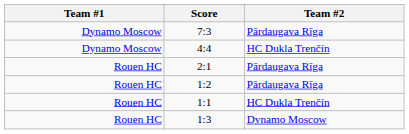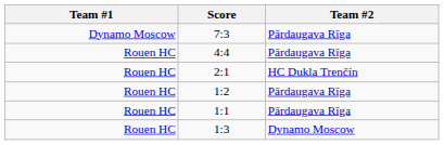4:4 | Team #1: Dynamo Moscow -> Rouen HC
4:4 | Team #2: HC Dukla Trenčín -> Pārdaugava Rīga
2:1 | Team #2: Pārdaugava Rīga -> HC Dukla Trenčín
1:1 | Team #2: HC Dukla Trenčín -> Pārdaugava Rīga
